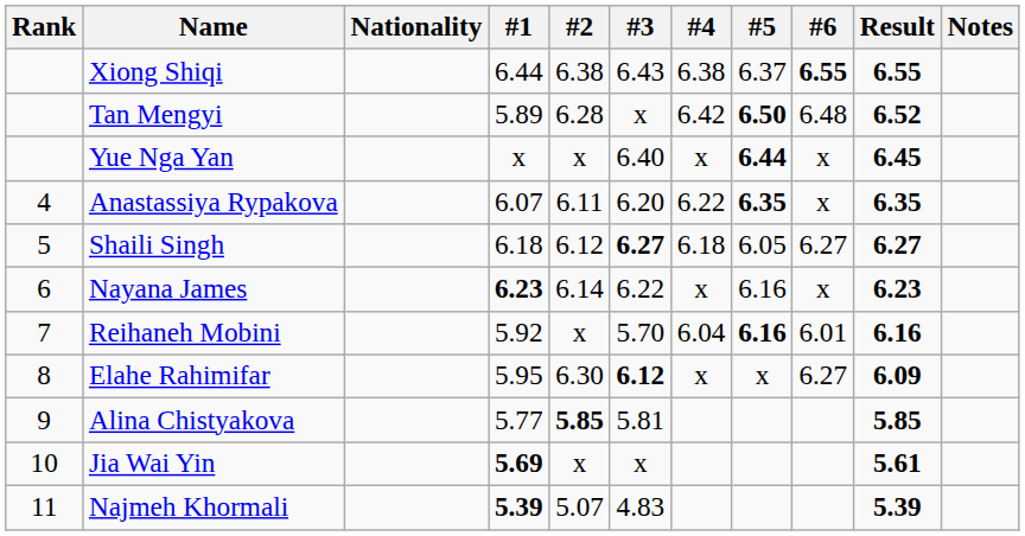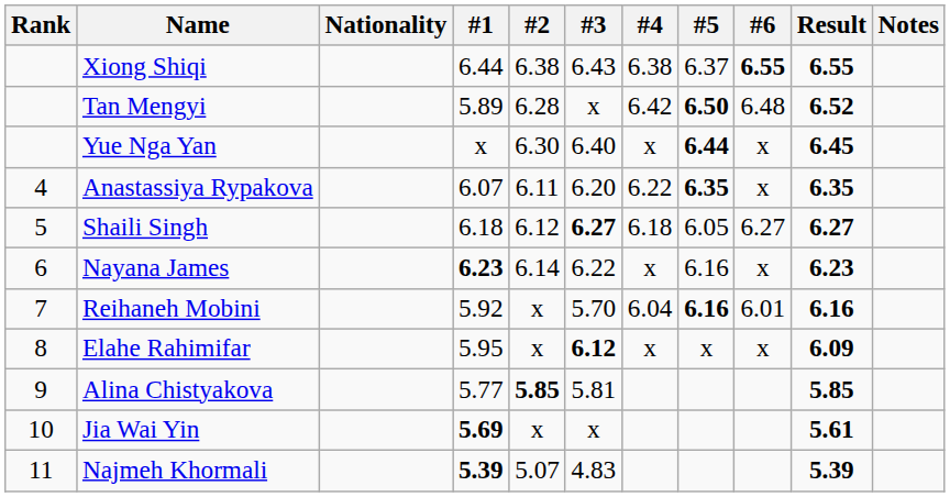Yue Nga Yan | #2: x -> 6.30
Elahe Rahimifar | #2: 6.30 -> x
Elahe Rahimifar | #6: 6.27 -> x
